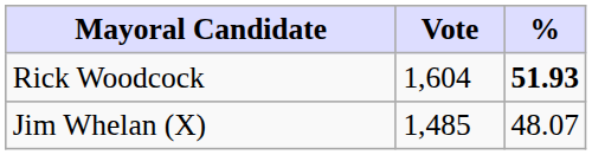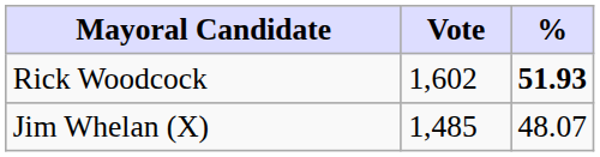Rick Woodcock | Vote: 1,604 -> 1,602
